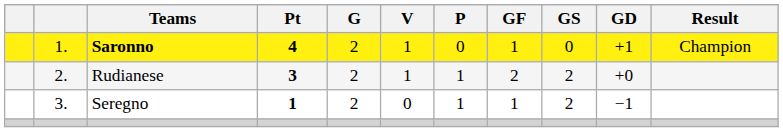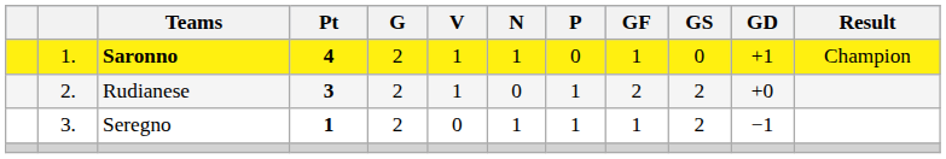+ column: N | 1 | 0 | 1
